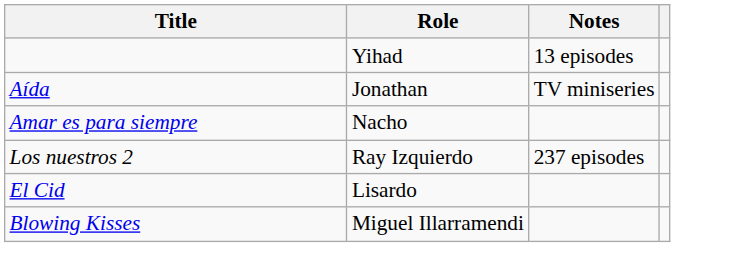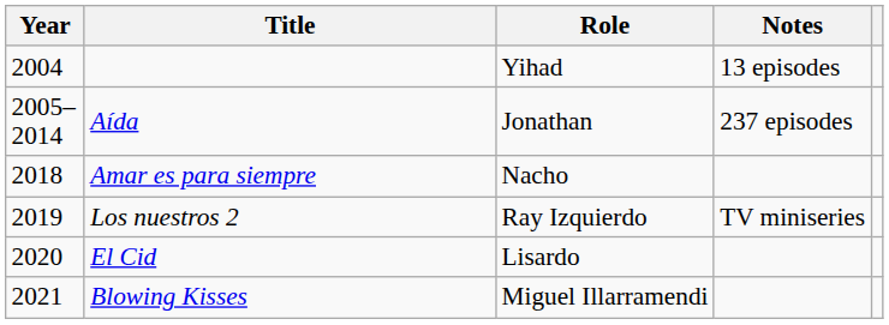+ column: Year | 2004 | 2005–2014 | 2018 | 2019 | 2020 | 2021
Aída | Notes: TV miniseries -> 237 episodes
Los nuestros 2 | Notes: 237 episodes -> TV miniseries
